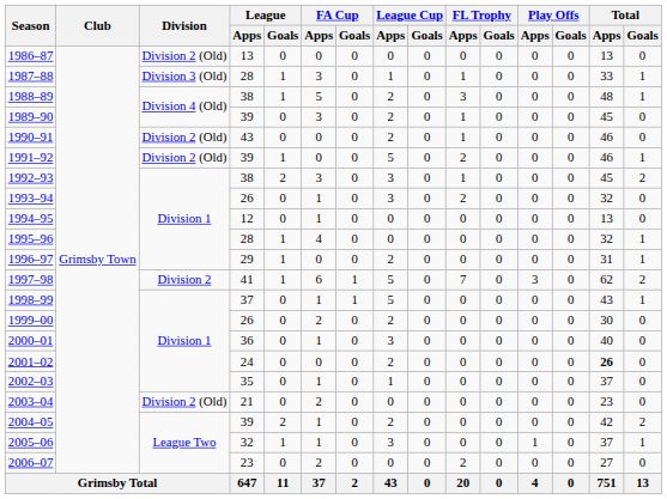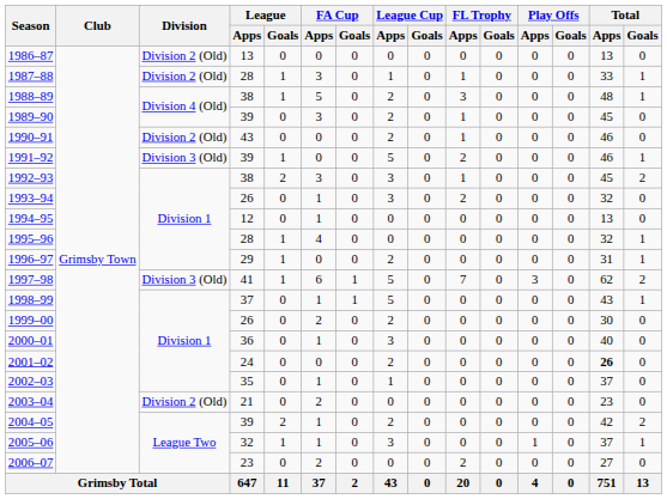1987–88 | Division: Division 3 (Old) -> Division 2 (Old)
1991–92 | Division: Division 2 (Old) -> Division 3 (Old)
1997–98 | Division: Division 2 -> Division 3 (Old)
